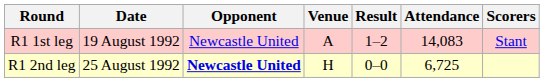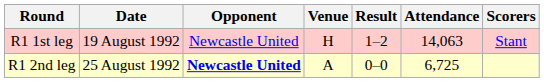R1 1st leg | Venue: A -> H
R1 1st leg | Attendance: 14,083 -> 14,063
R1 2nd leg | Venue: H -> A
